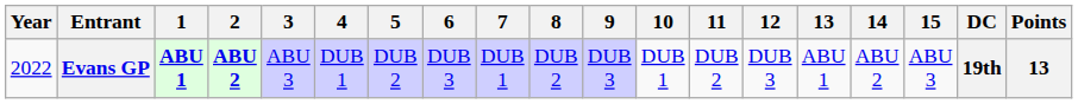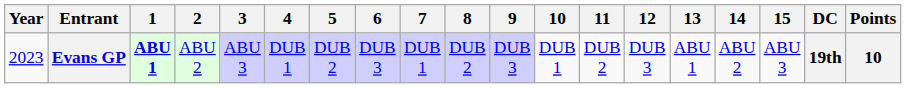Evans GP | Year: 2022 -> 2023
Evans GP | 2: bold -> normal
Evans GP | Points: 13 -> 10
